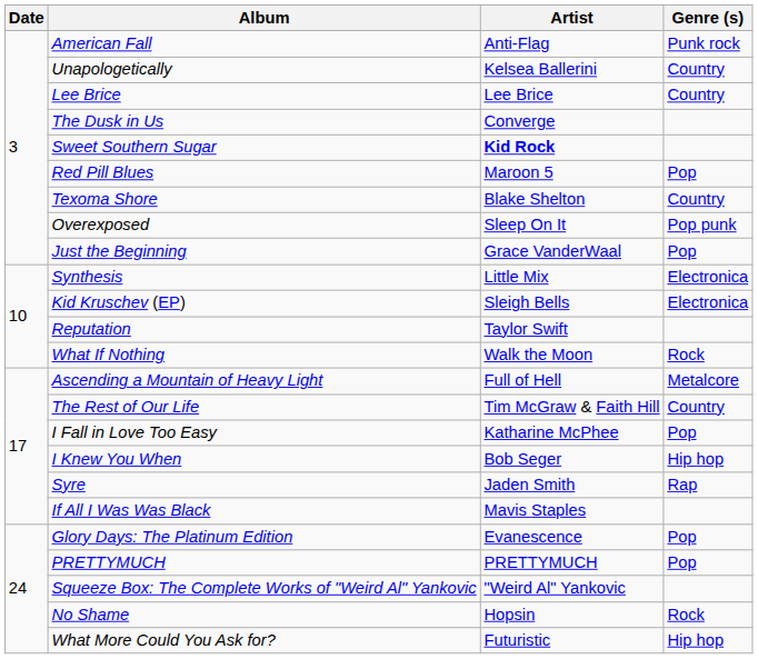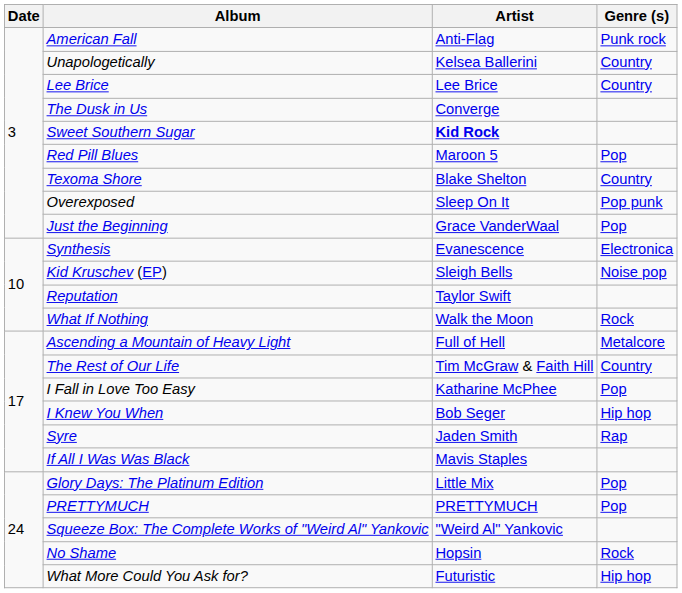Synthesis | Artist: Little Mix -> Evanescence
Kid Kruschev (EP) | Genre (s): Electronica -> Noise pop
Glory Days: The Platinum Edition | Artist: Evanescence -> Little Mix
